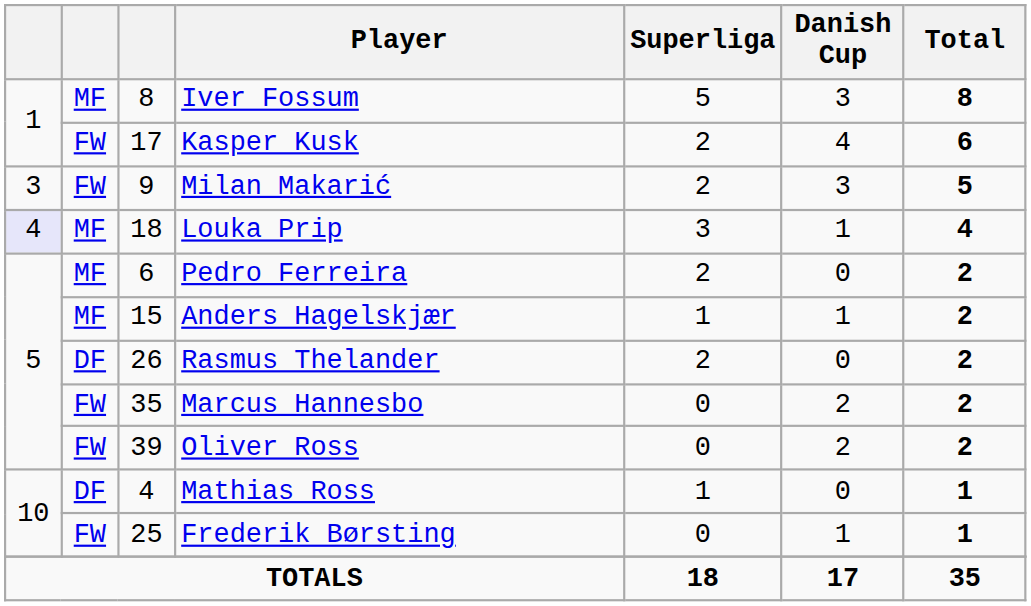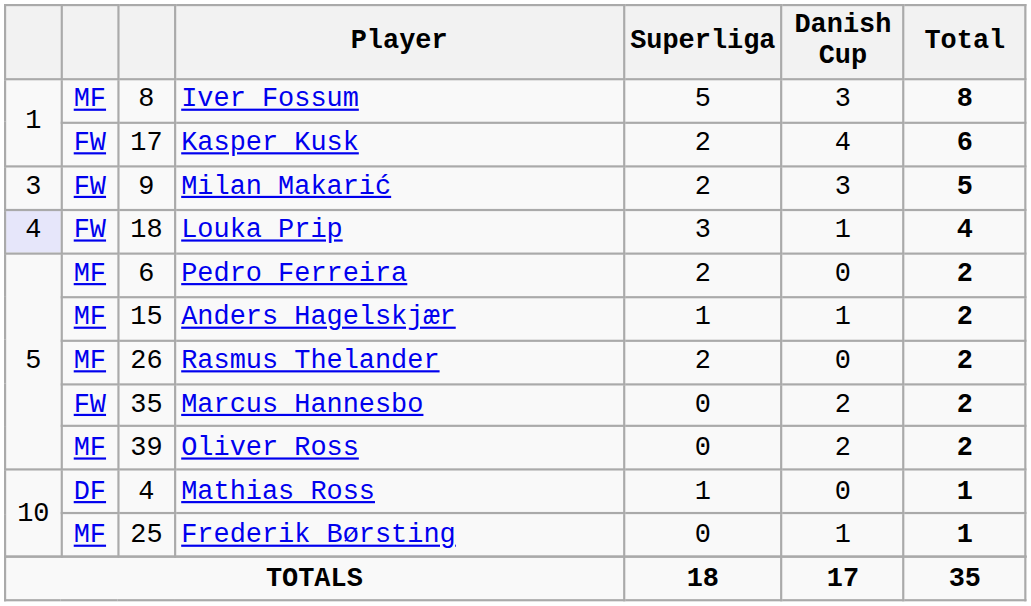Louka Prip | column 2: MF -> FW
Rasmus Thelander | column 2: DF -> MF
Oliver Ross | column 2: FW -> MF
Frederik Børsting | column 2: FW -> MF
